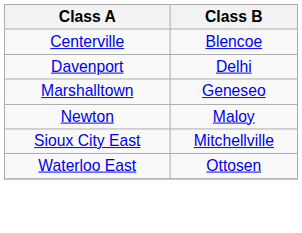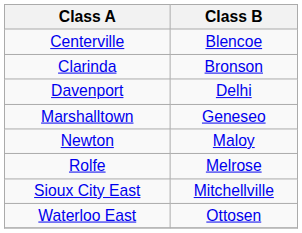+ row: Clarinda | Bronson
+ row: Rolfe | Melrose
